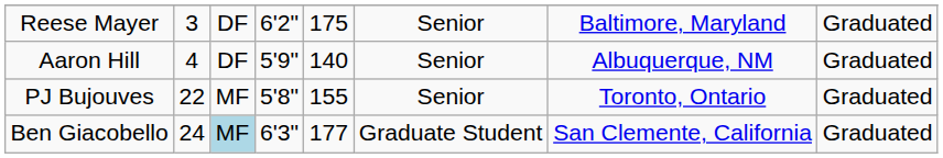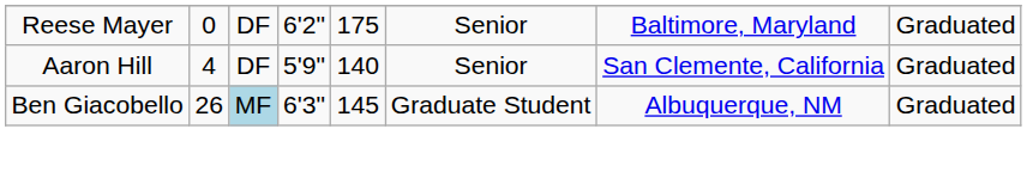Reese Mayer | column 2: 3 -> 0
Aaron Hill | column 7: Albuquerque, NM -> San Clemente, California
- row: PJ Bujouves | 22 | MF | 5'8" | 155 | Senior | Toronto, Ontario | Graduated
Ben Giacobello | column 2: 24 -> 26
Ben Giacobello | column 5: 177 -> 145
Ben Giacobello | column 7: San Clemente, California -> Albuquerque, NM
